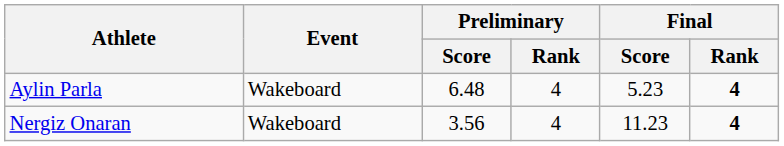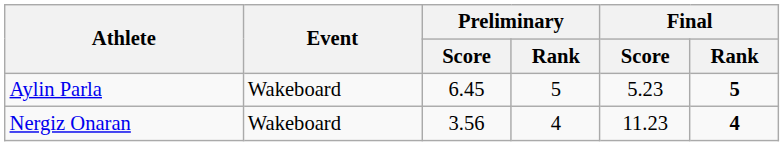Aylin Parla | Preliminary / Score: 6.48 -> 6.45
Aylin Parla | Preliminary / Rank: 4 -> 5
Aylin Parla | Final / Rank: 4 -> 5
